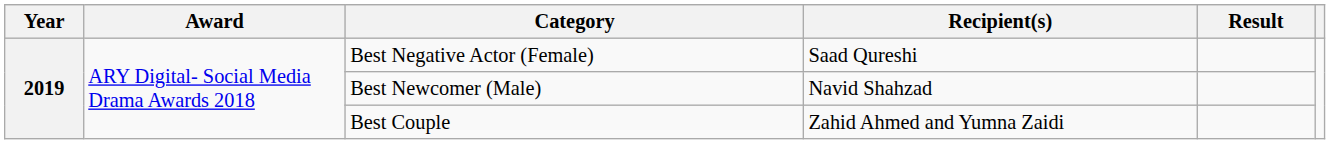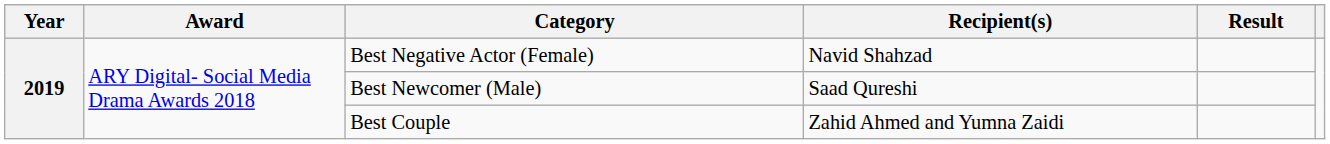Best Negative Actor (Female) | Recipient(s): Saad Qureshi -> Navid Shahzad
Best Newcomer (Male) | Recipient(s): Navid Shahzad -> Saad Qureshi
